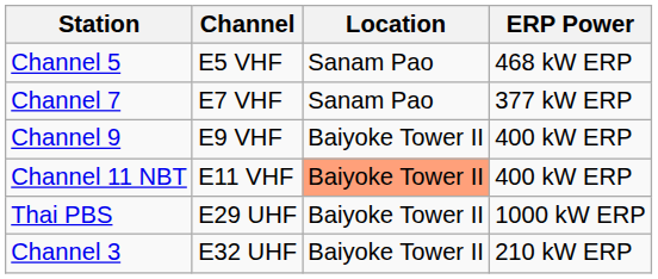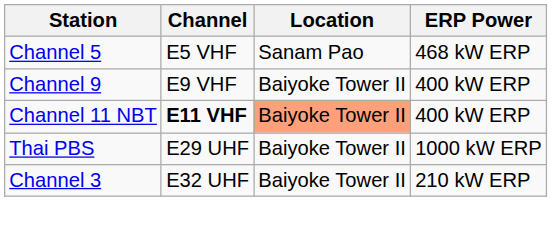- row: Channel 7 | E7 VHF | Sanam Pao | 377 kW ERP
Channel 11 NBT | Channel: normal -> bold
